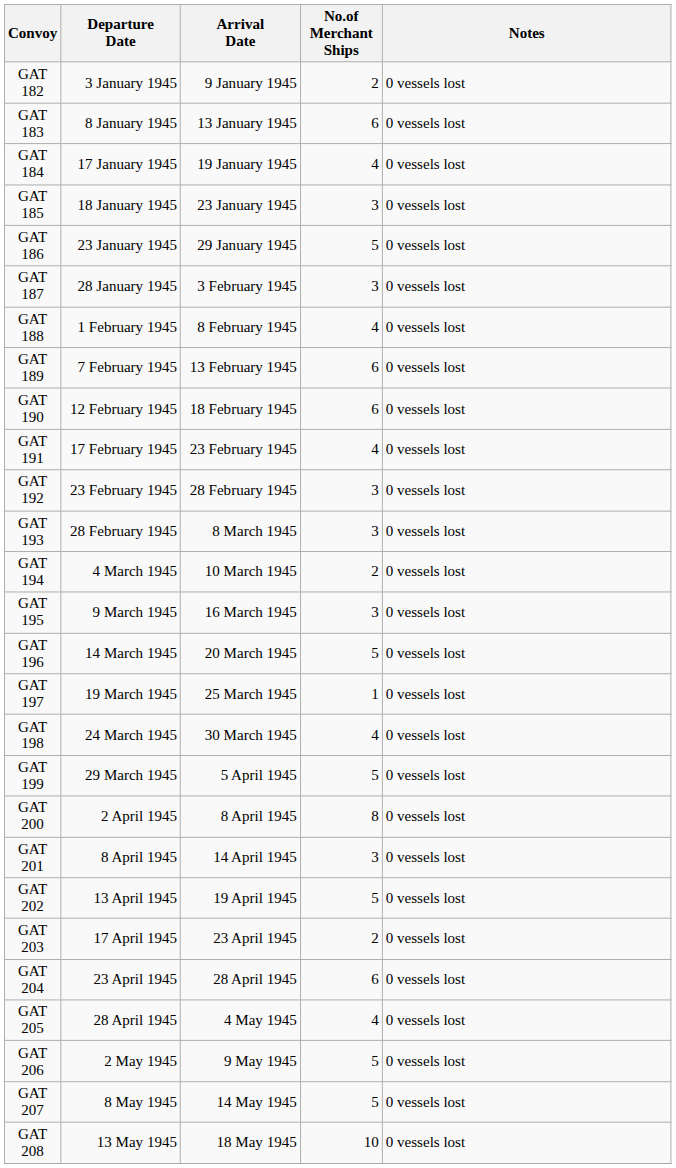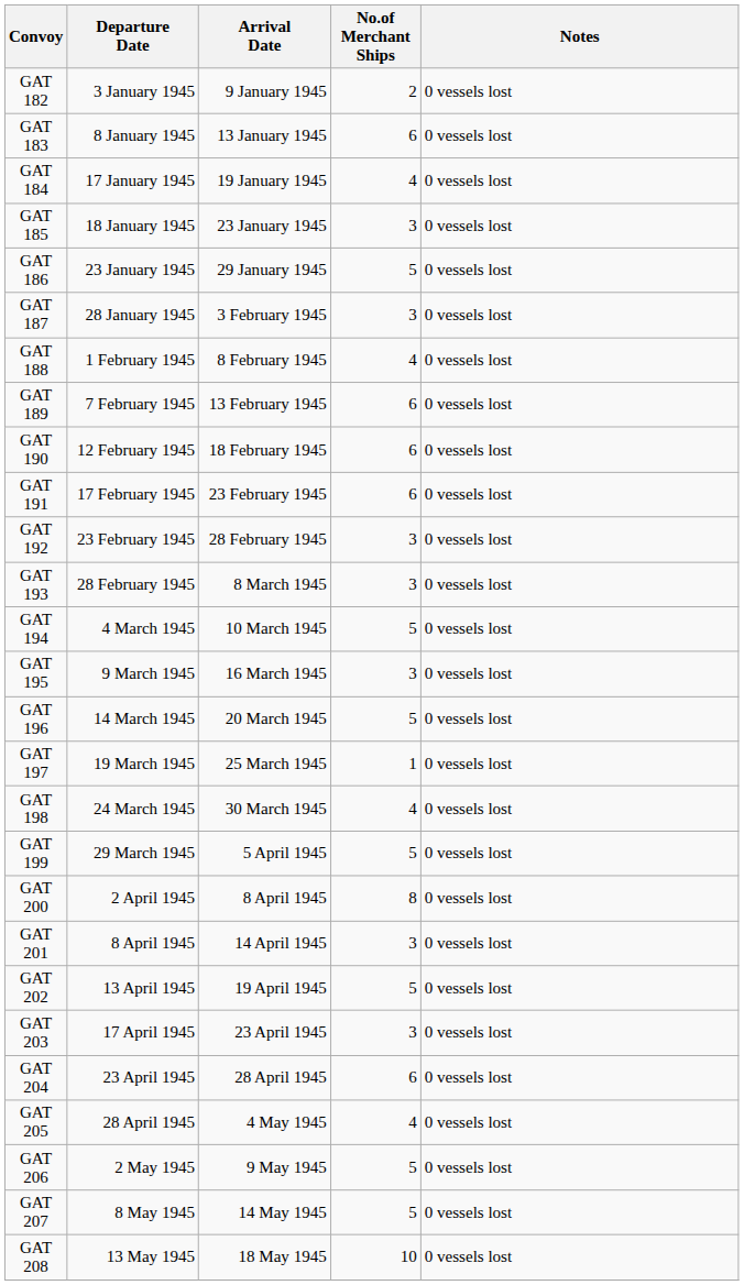GAT 191 | No.of Merchant Ships: 4 -> 6
GAT 194 | No.of Merchant Ships: 2 -> 5
GAT 203 | No.of Merchant Ships: 2 -> 3
